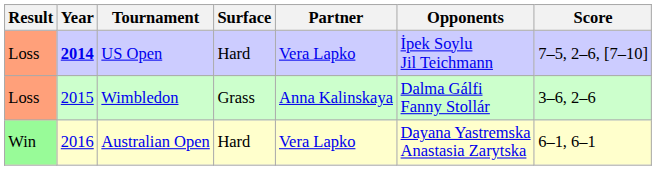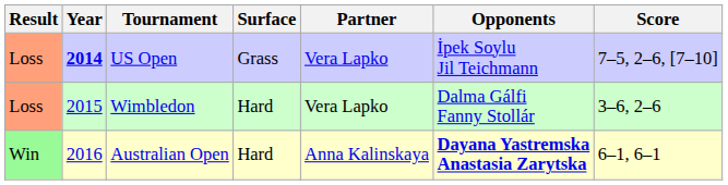US Open | Surface: Hard -> Grass
Wimbledon | Surface: Grass -> Hard
Wimbledon | Partner: Anna Kalinskaya -> Vera Lapko
Australian Open | Partner: Vera Lapko -> Anna Kalinskaya
Australian Open | Opponents: normal -> bold
